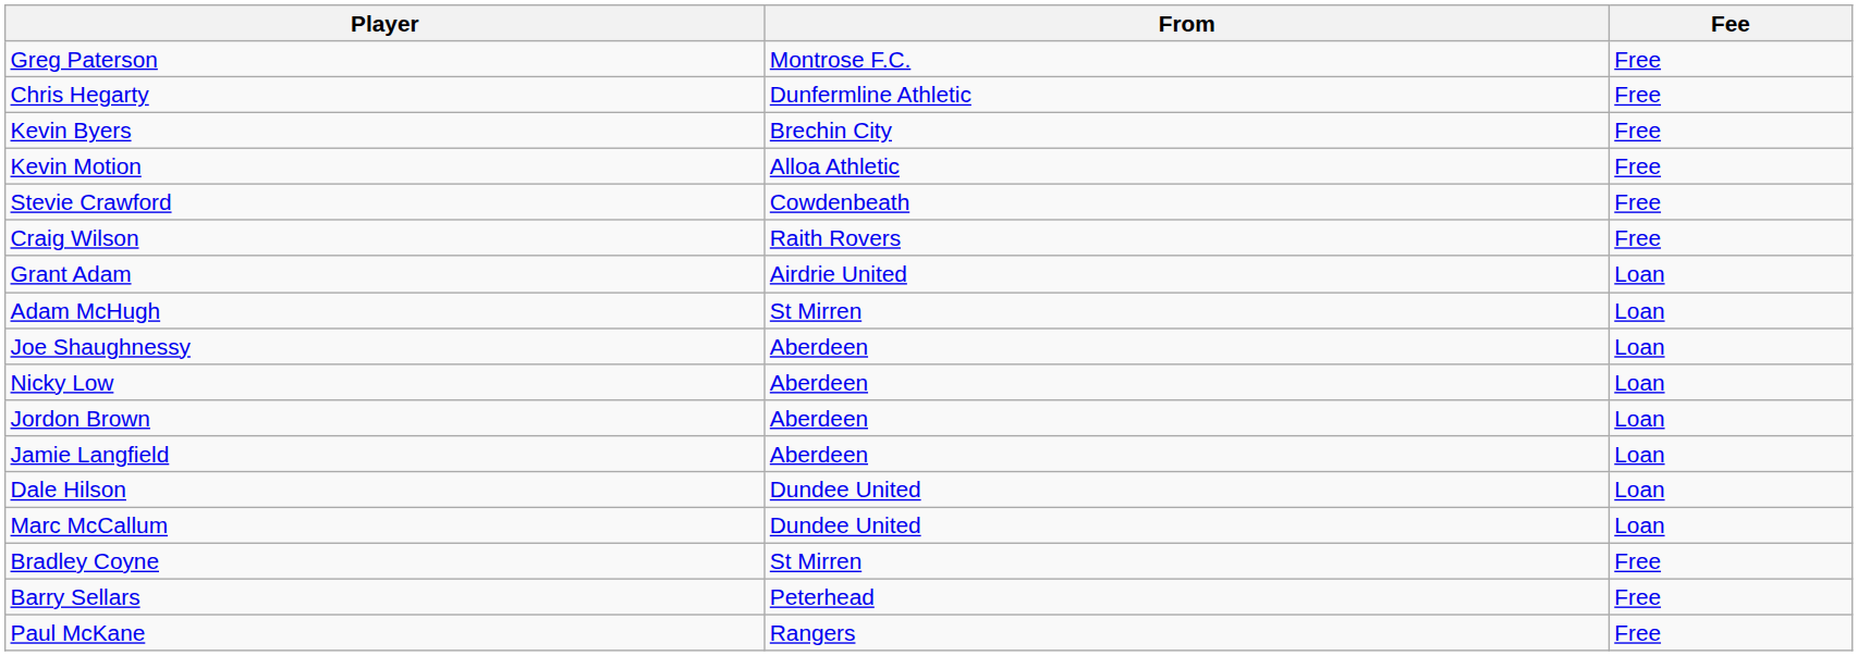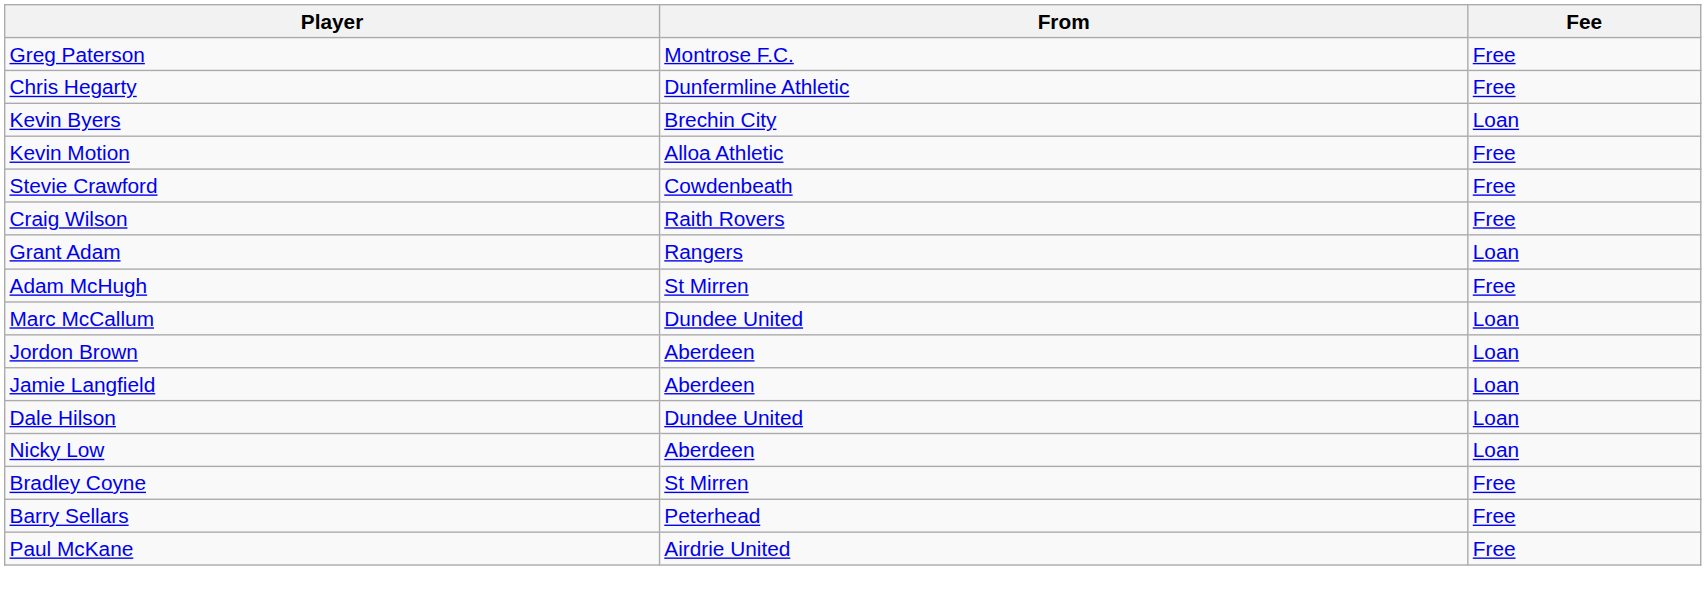Kevin Byers | Fee: Free -> Loan
Grant Adam | From: Airdrie United -> Rangers
Adam McHugh | Fee: Loan -> Free
- row: Joe Shaughnessy | Aberdeen | Loan
rows swapped: Nicky Low <-> Marc McCallum
Paul McKane | From: Rangers -> Airdrie United
